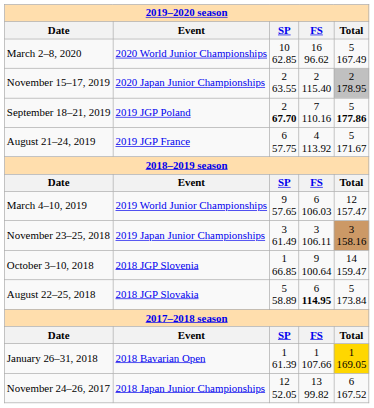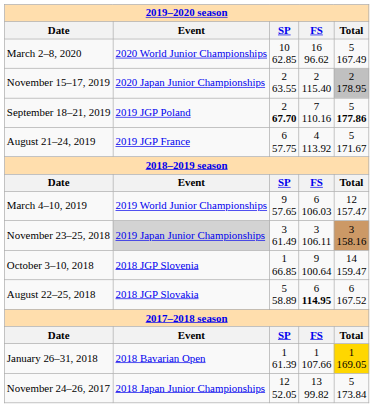November 23–25, 2018 | column 2: no background -> lightgrey background
August 22–25, 2018 | column 5: 5 173.84 -> 6 167.52
November 24–26, 2017 | column 5: 6 167.52 -> 5 173.84
